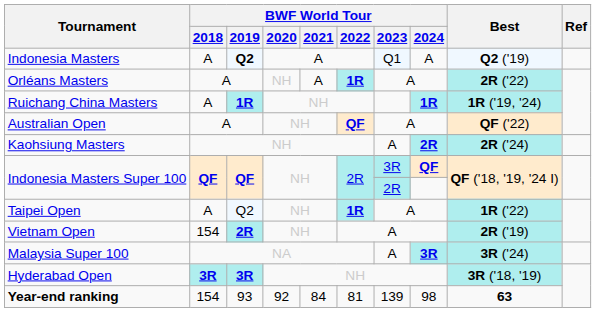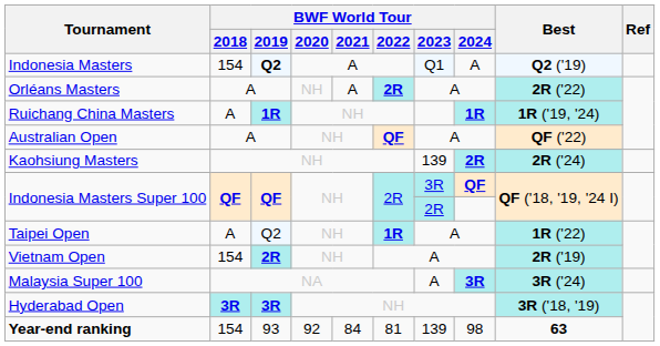Indonesia Masters | BWF World Tour / 2018: A -> 154
Orléans Masters | BWF World Tour / 2022: 1R -> 2R
Kaohsiung Masters | BWF World Tour / 2023: A -> 139
